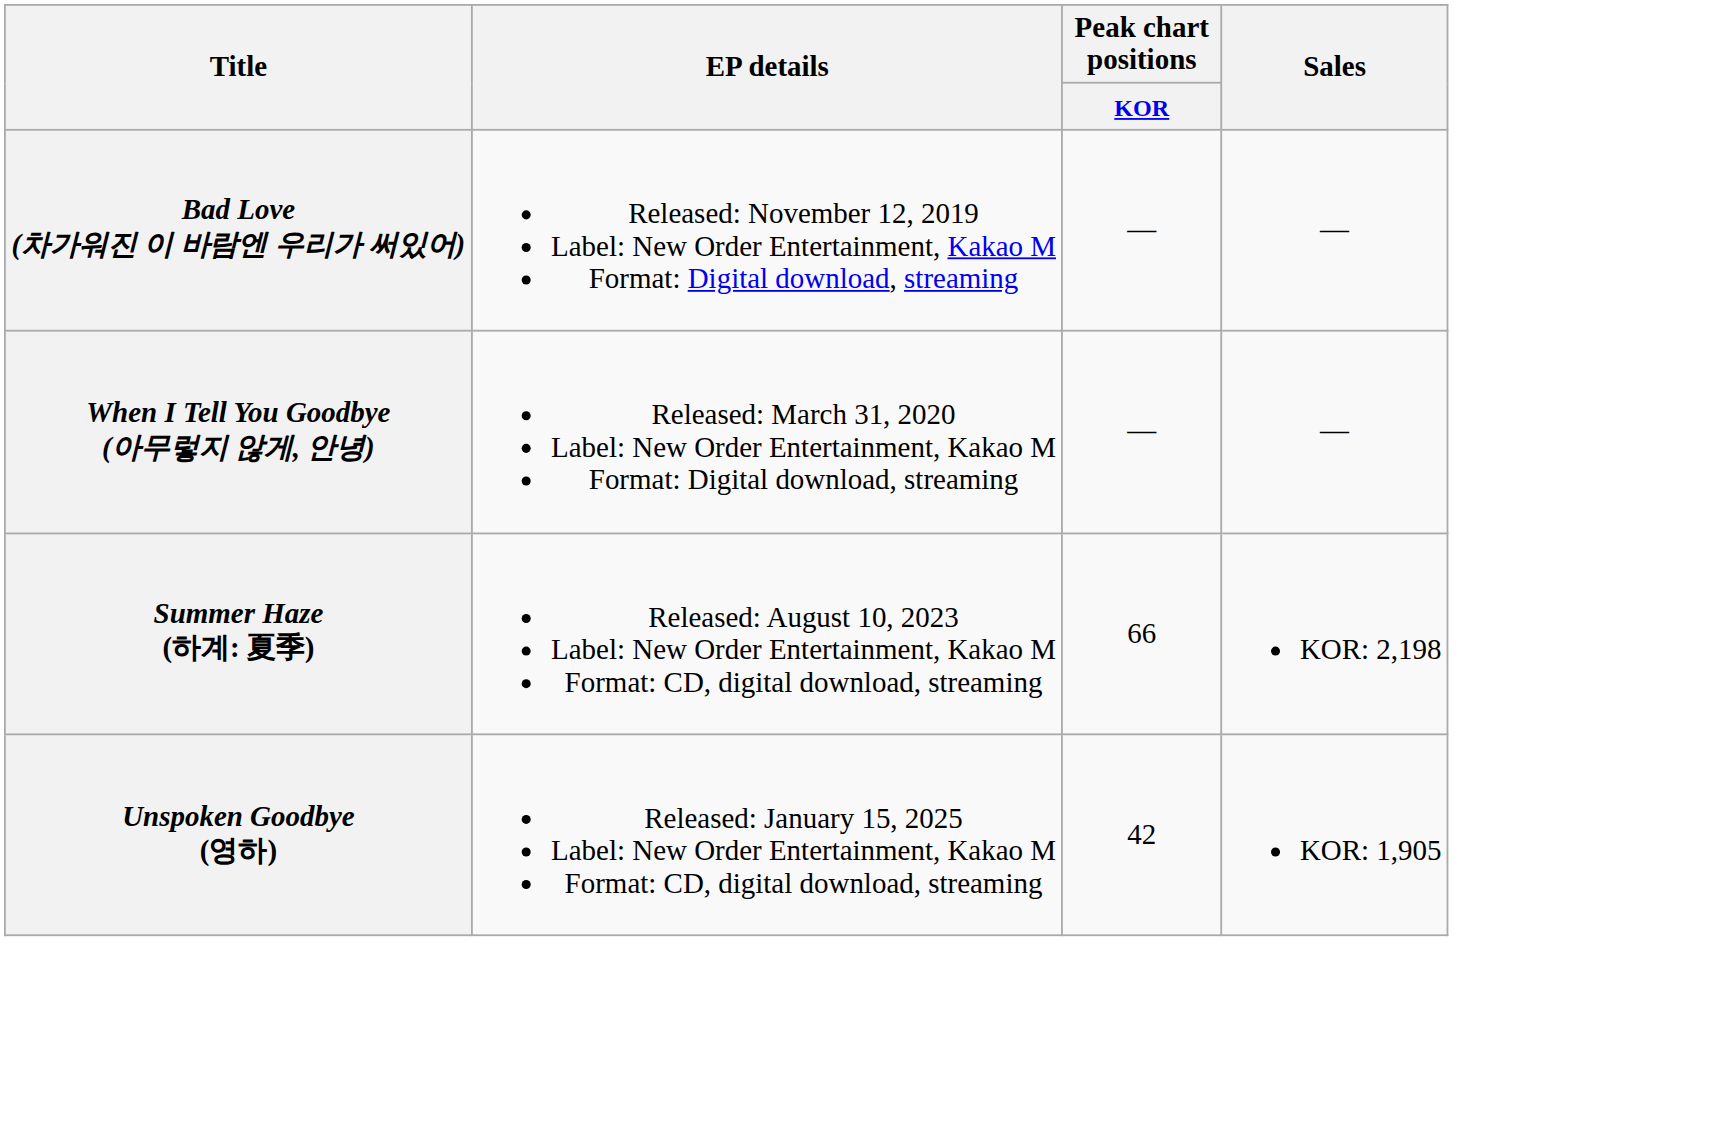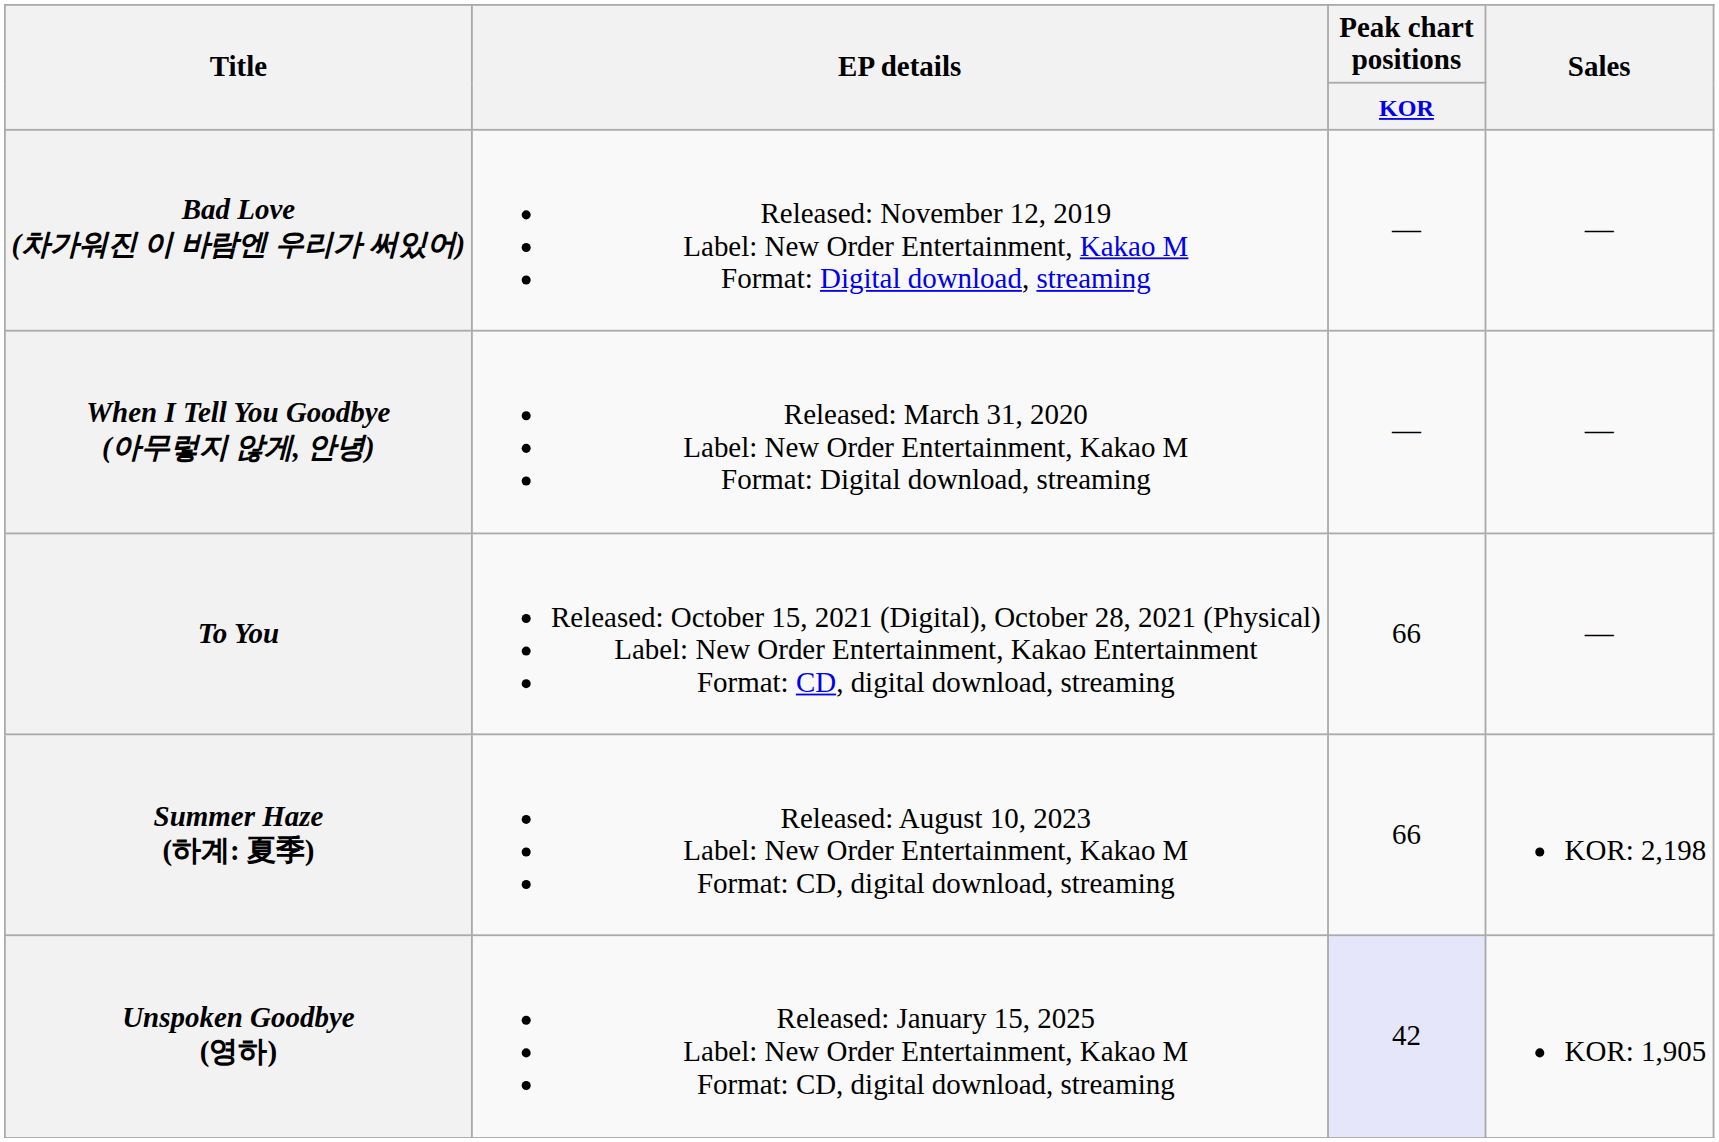+ row: To You | Released: October 15, 2021 (Digital), October 28, 2021 (Physical) Label: New Order Entertainment, Kakao Entertainment Format: CD, digital download, streaming | 66 | —
Unspoken Goodbye (영하) | Peak chart positions / KOR: no background -> lavender background
